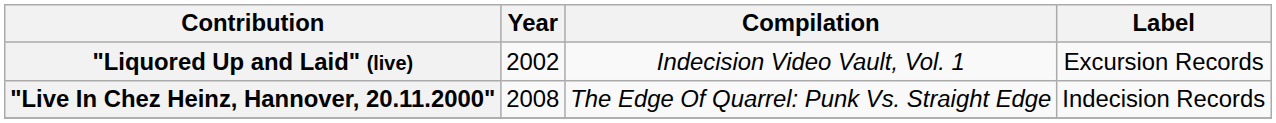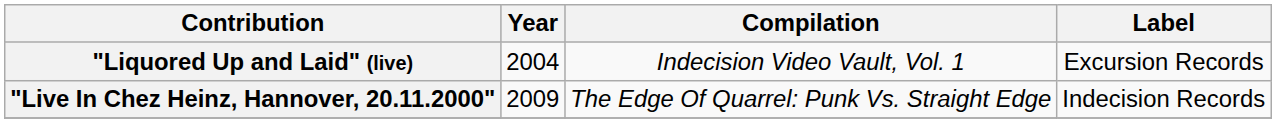"Liquored Up and Laid" (live) | Year: 2002 -> 2004
"Live In Chez Heinz, Hannover, 20.11.2000" | Year: 2008 -> 2009
